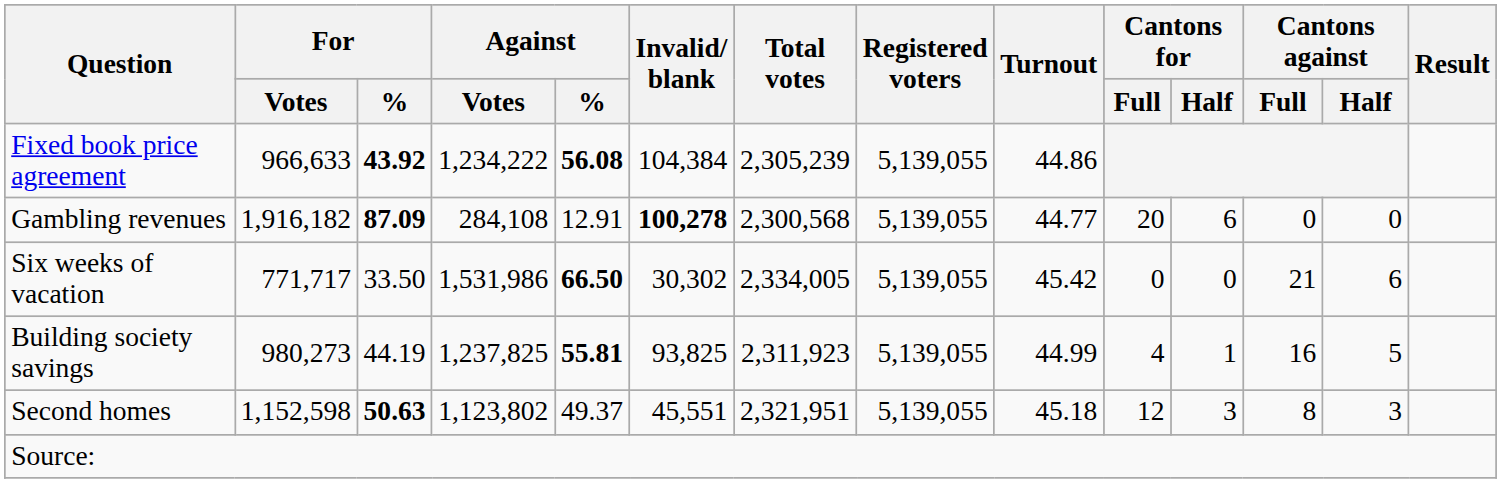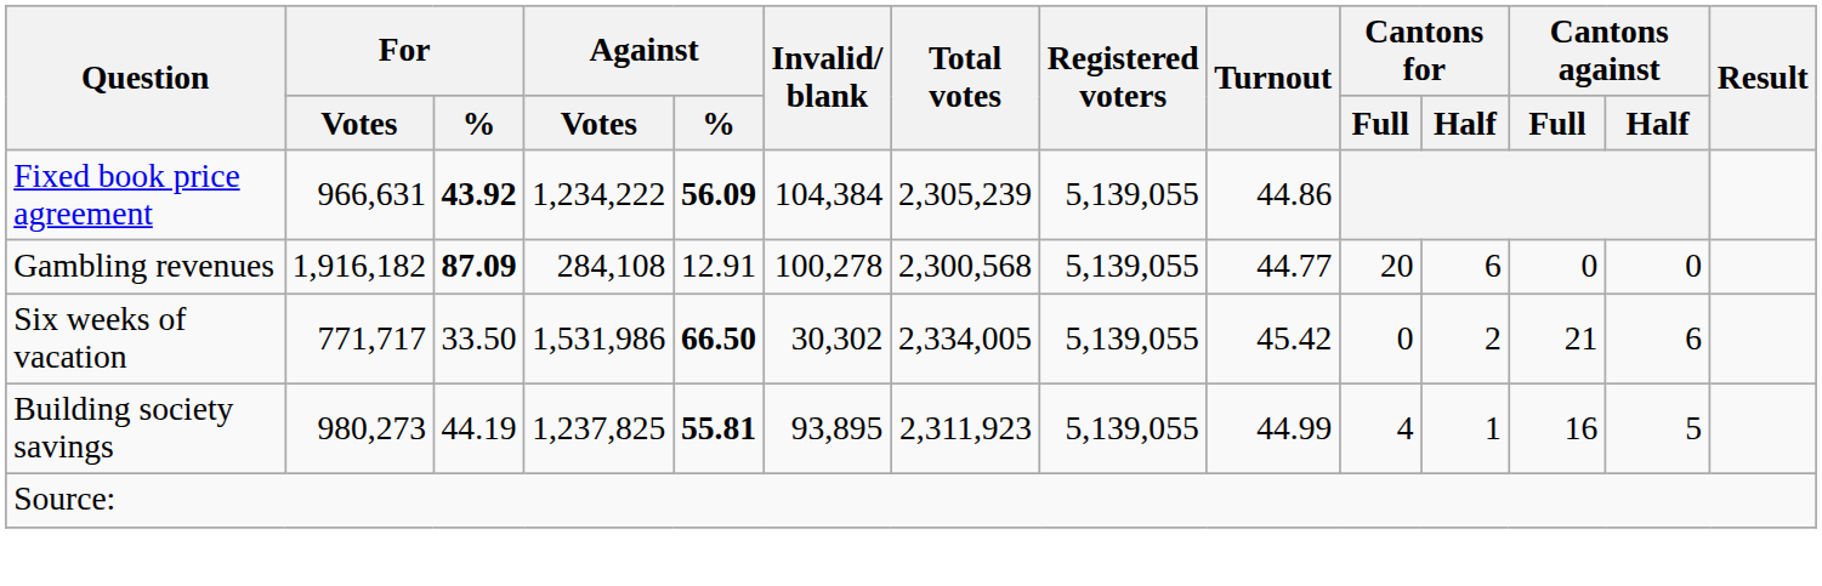Fixed book price agreement | For / Votes: 966,633 -> 966,631
Fixed book price agreement | Against / %: 56.08 -> 56.09
Gambling revenues | Invalid/ blank: bold -> normal
Six weeks of vacation | Cantons for / Half: 0 -> 2
Building society savings | Invalid/ blank: 93,825 -> 93,895
- row: Second homes | 1,152,598 | 50.63 | 1,123,802 | 49.37 | 45,551 | 2,321,951 | 5,139,055 | 45.18 | 12 | 3 | 8 | 3
